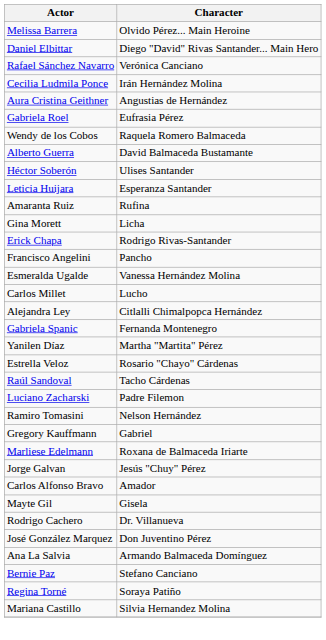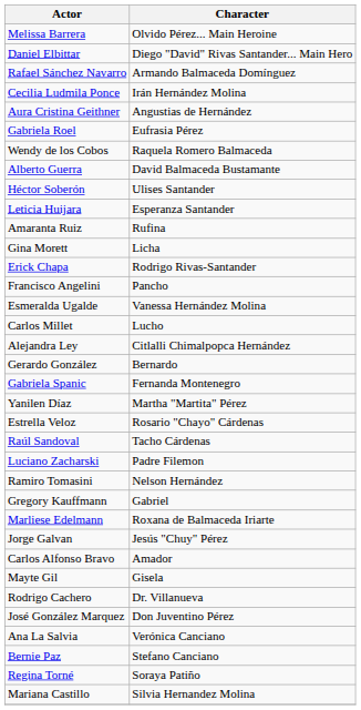Rafael Sánchez Navarro | Character: Verónica Canciano -> Armando Balmaceda Domínguez
+ row: Gerardo González | Bernardo
Ana La Salvia | Character: Armando Balmaceda Domínguez -> Verónica Canciano
